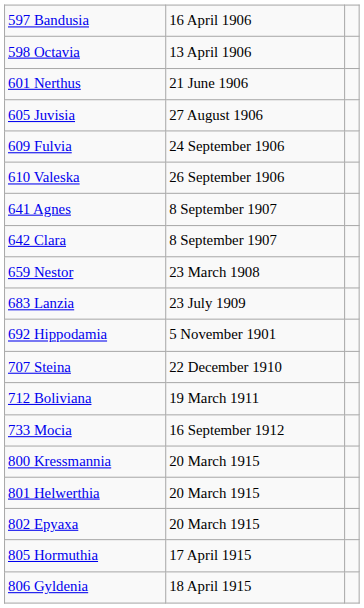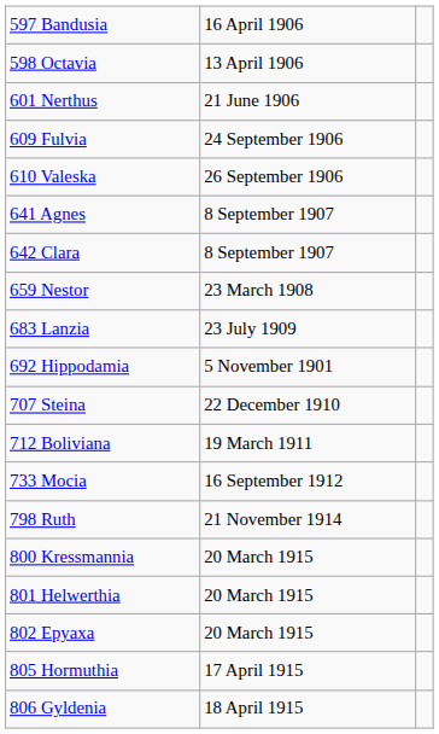- row: 605 Juvisia | 27 August 1906
+ row: 798 Ruth | 21 November 1914
